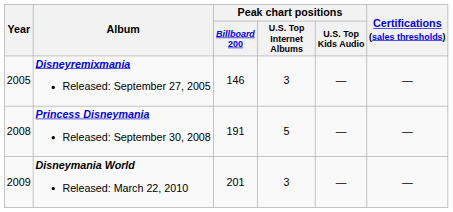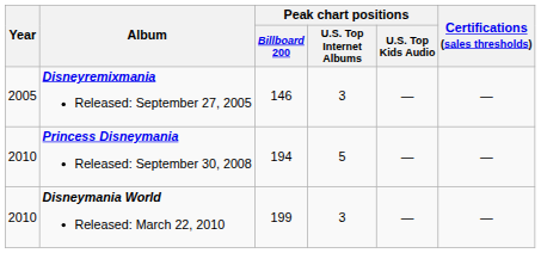Princess Disneymania Released: September 30, 2008 | Year: 2008 -> 2010
Princess Disneymania Released: September 30, 2008 | Peak chart positions / Billboard 200: 191 -> 194
Disneymania World Released: March 22, 2010 | Year: 2009 -> 2010
Disneymania World Released: March 22, 2010 | Peak chart positions / Billboard 200: 201 -> 199
